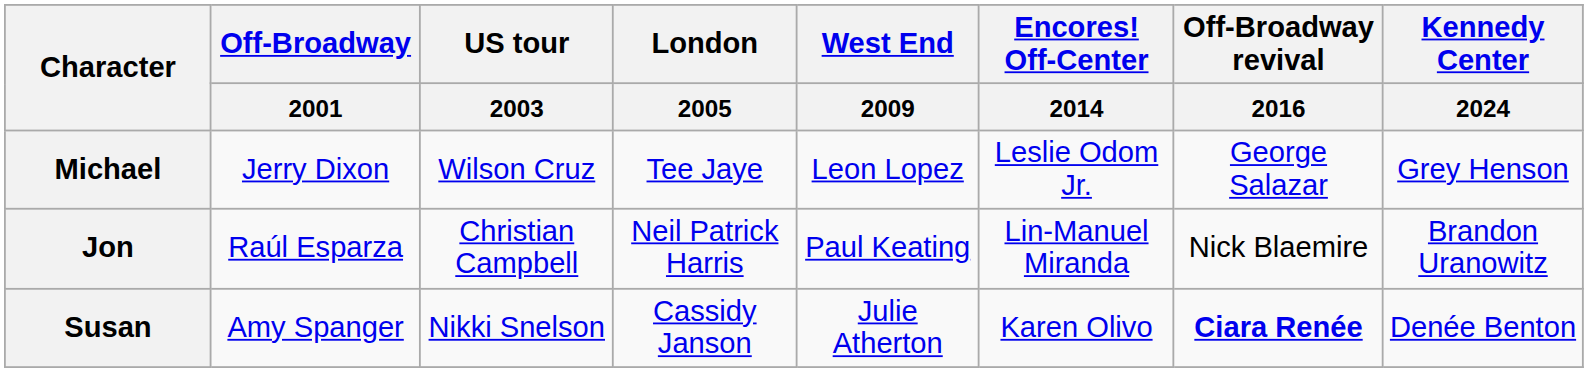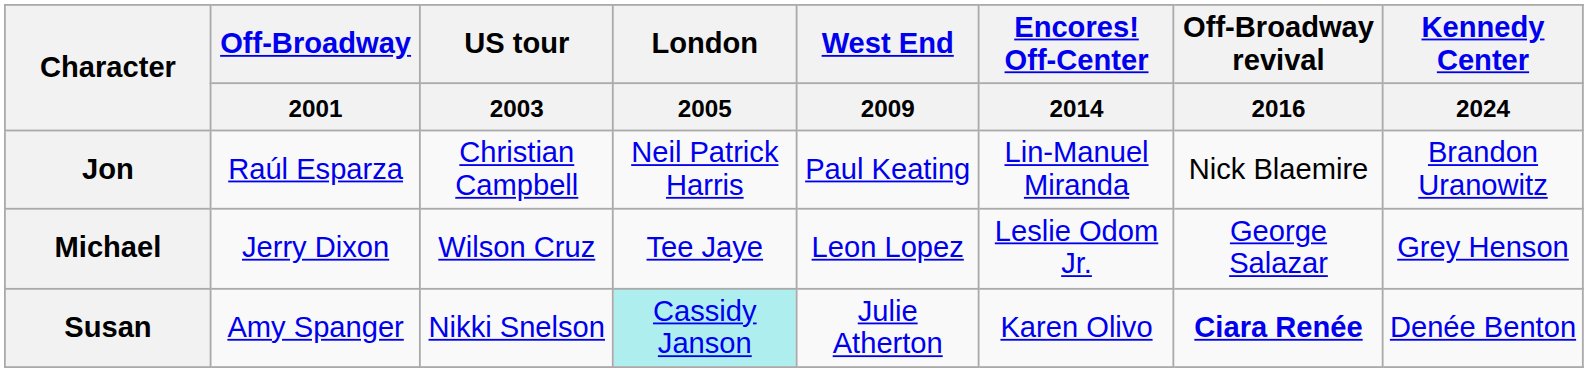rows swapped: Jon <-> Michael
Susan | London / 2005: no background -> paleturquoise background
